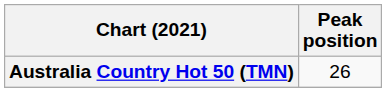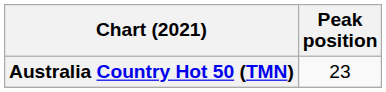Australia Country Hot 50 (TMN) | Peak position: 26 -> 23
